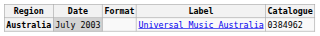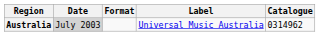Australia | Catalogue: 0384962 -> 0314962
